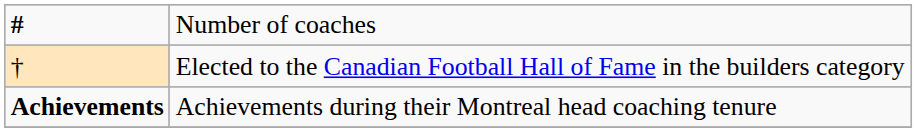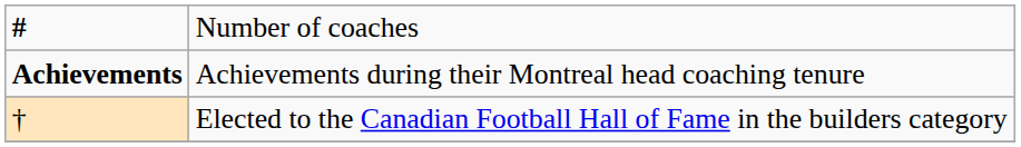rows swapped: † <-> Achievements
